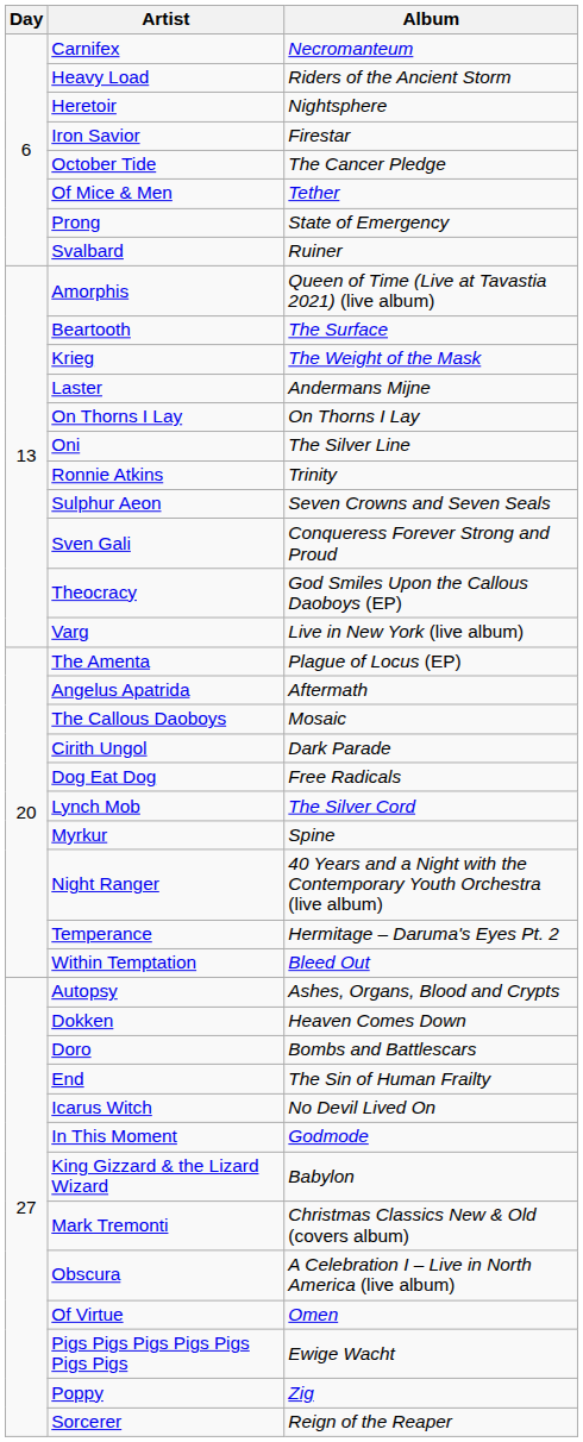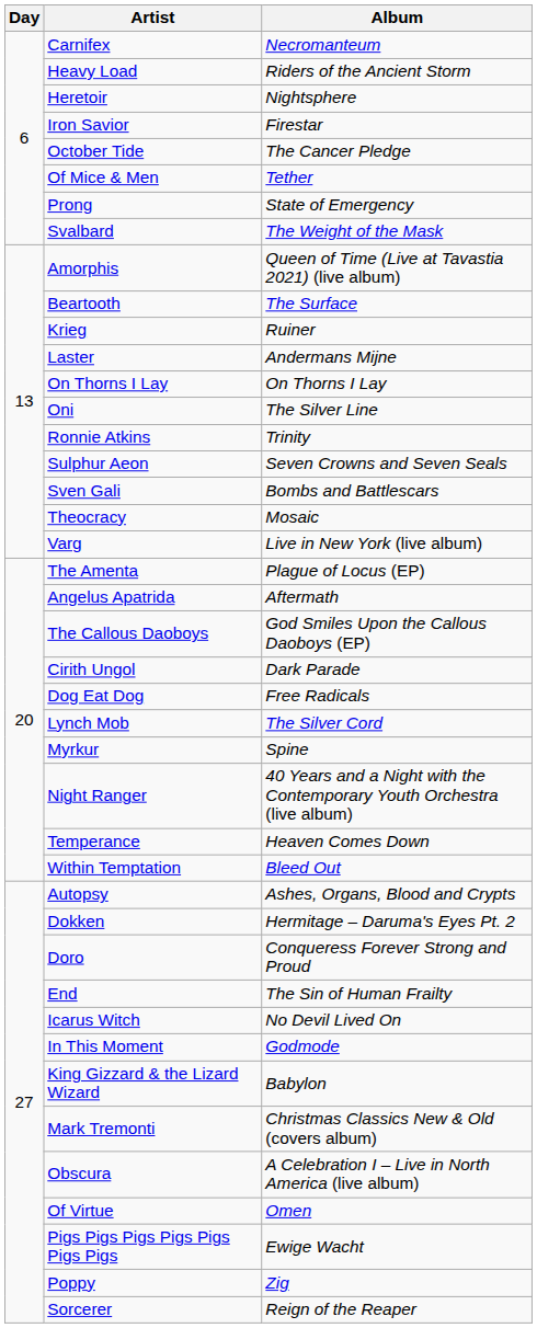Svalbard | Album: Ruiner -> The Weight of the Mask
Krieg | Album: The Weight of the Mask -> Ruiner
Sven Gali | Album: Conqueress Forever Strong and Proud -> Bombs and Battlescars
Theocracy | Album: God Smiles Upon the Callous Daoboys (EP) -> Mosaic
The Callous Daoboys | Album: Mosaic -> God Smiles Upon the Callous Daoboys (EP)
Temperance | Album: Hermitage – Daruma's Eyes Pt. 2 -> Heaven Comes Down
Dokken | Album: Heaven Comes Down -> Hermitage – Daruma's Eyes Pt. 2
Doro | Album: Bombs and Battlescars -> Conqueress Forever Strong and Proud
